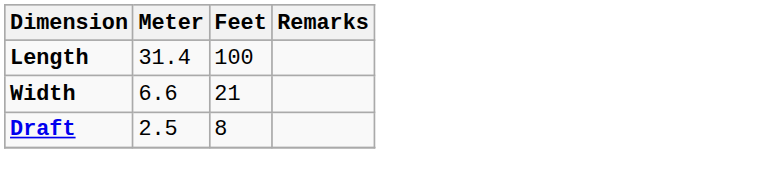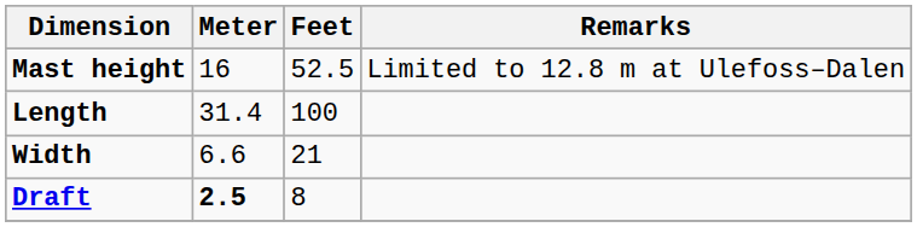+ row: Mast height | 16 | 52.5 | Limited to 12.8 m at Ulefoss–Dalen
Draft | Meter: normal -> bold
